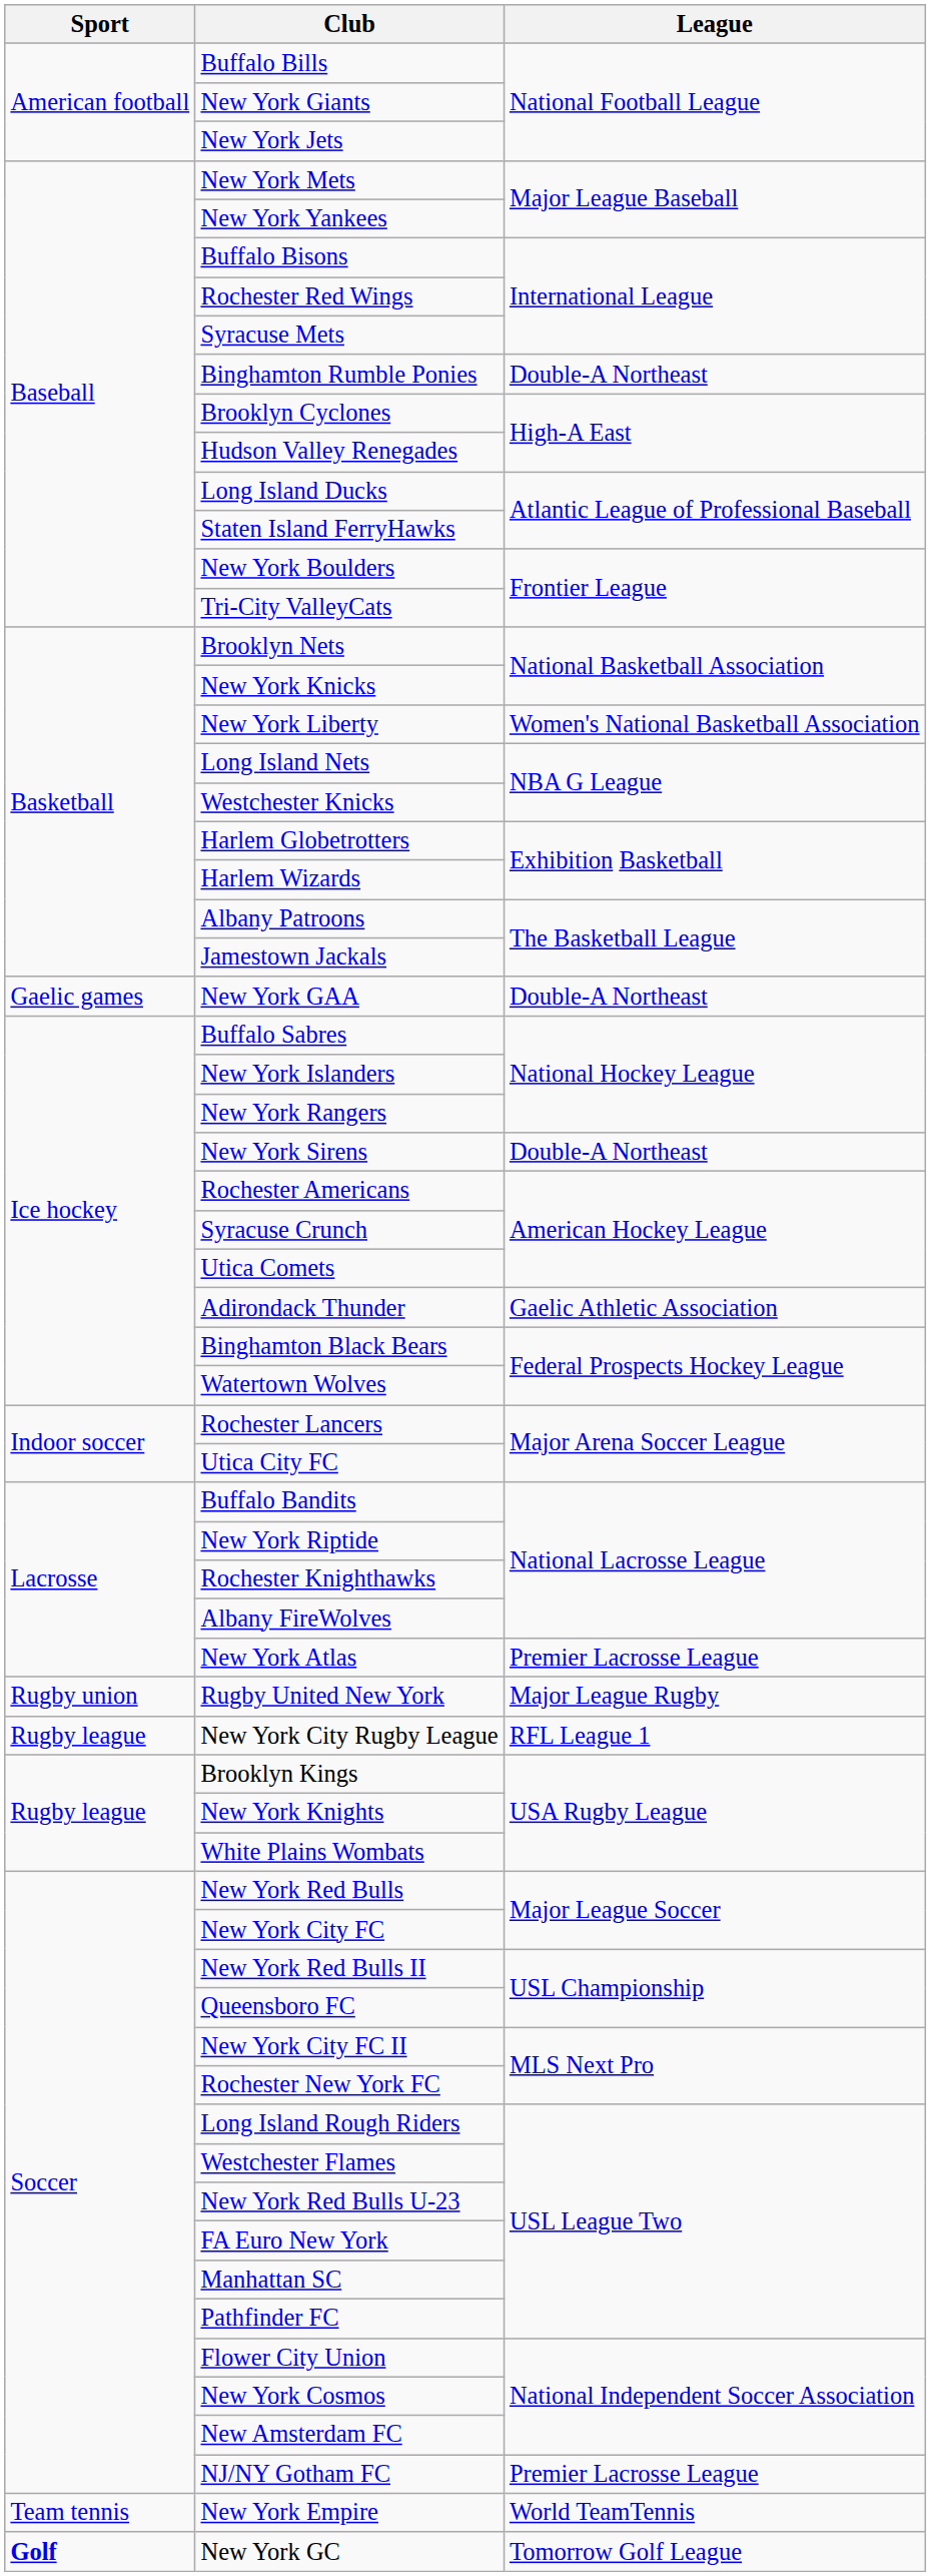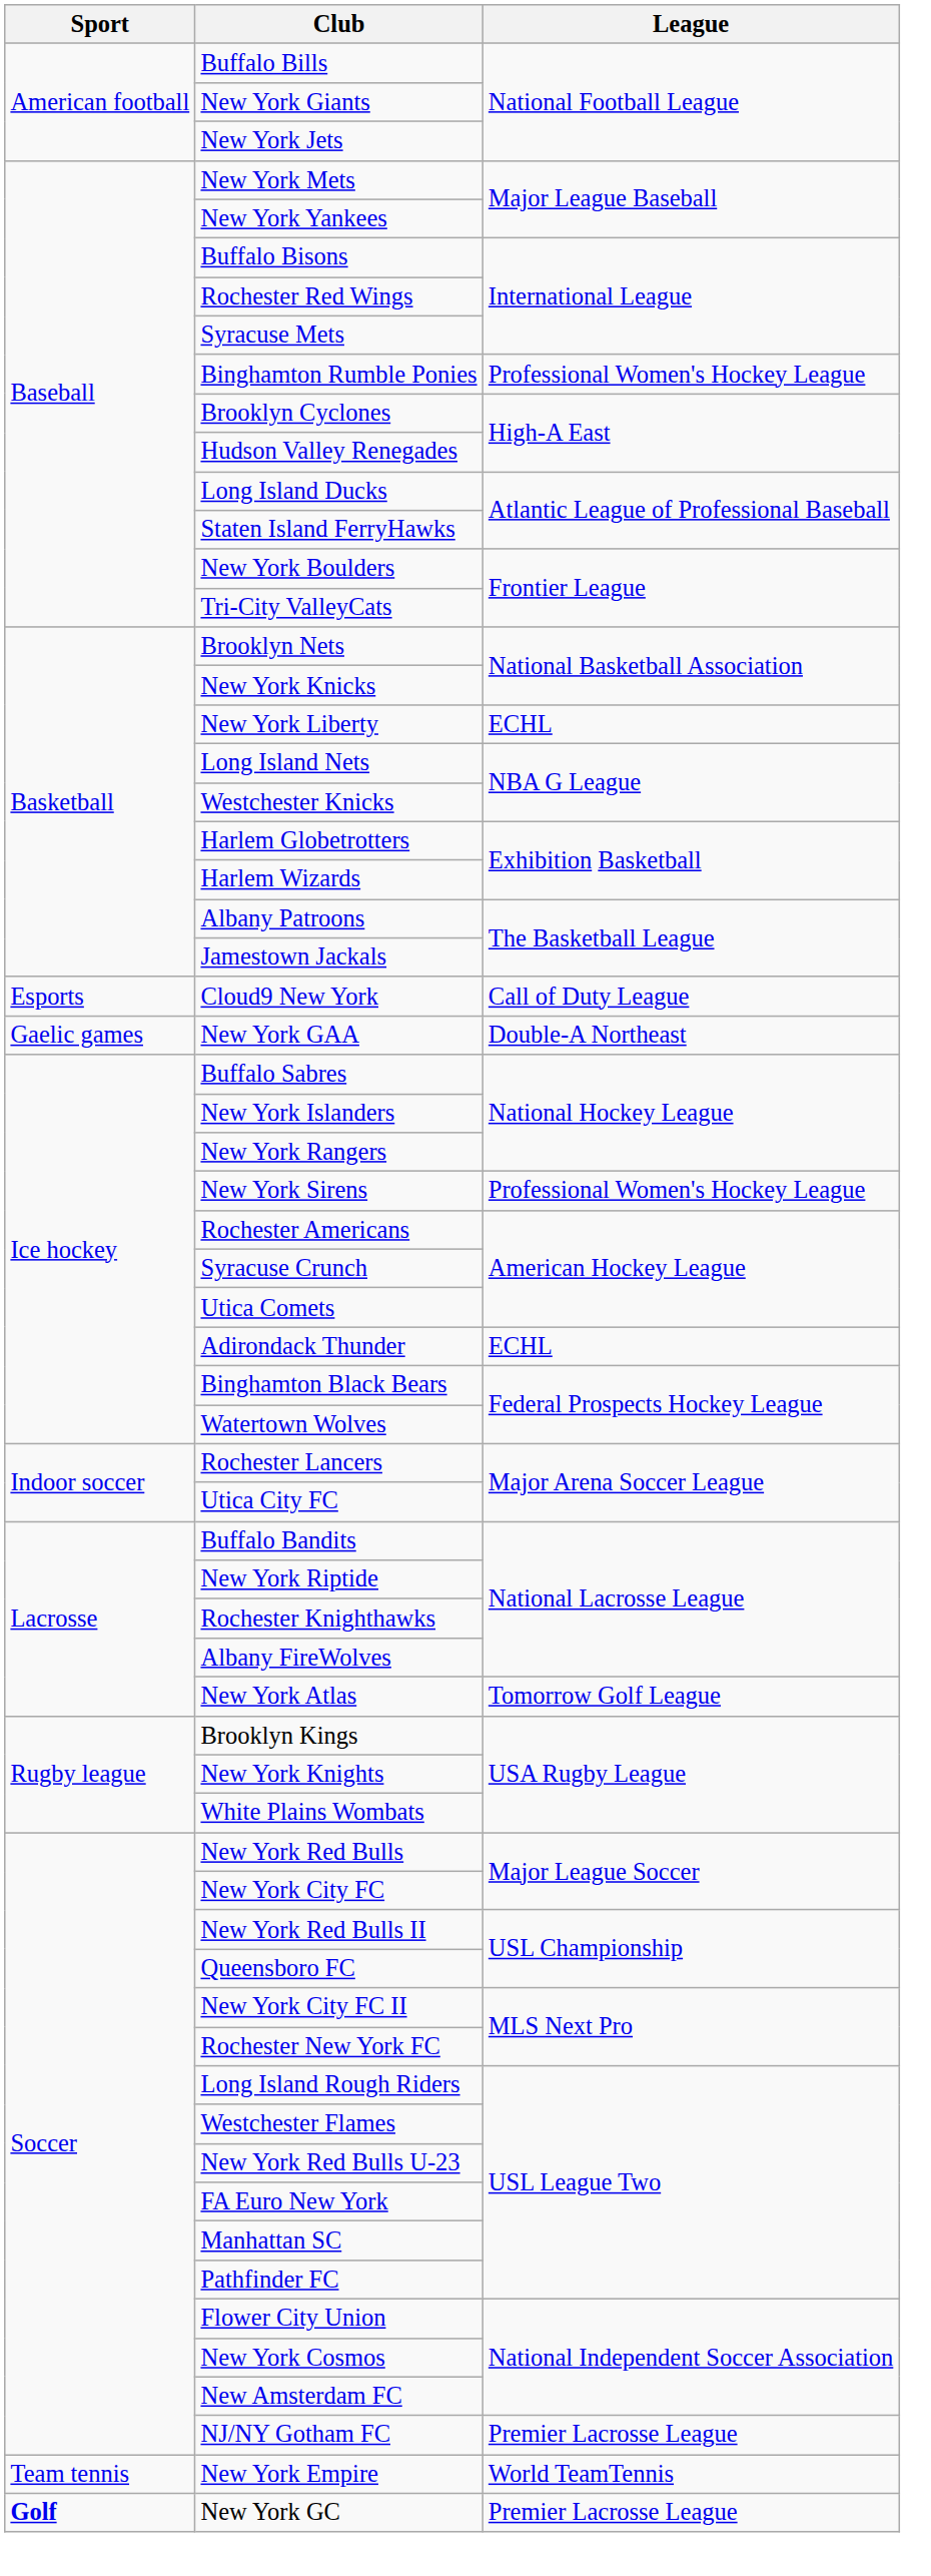Binghamton Rumble Ponies | League: Double-A Northeast -> Professional Women's Hockey League
New York Liberty | League: Women's National Basketball Association -> ECHL
+ row: Esports | Cloud9 New York | Call of Duty League
New York Sirens | League: Double-A Northeast -> Professional Women's Hockey League
Adirondack Thunder | League: Gaelic Athletic Association -> ECHL
New York Atlas | League: Premier Lacrosse League -> Tomorrow Golf League
- row: Rugby union | Rugby United New York | Major League Rugby
- row: Rugby league | New York City Rugby League | RFL League 1
New York GC | League: Tomorrow Golf League -> Premier Lacrosse League
